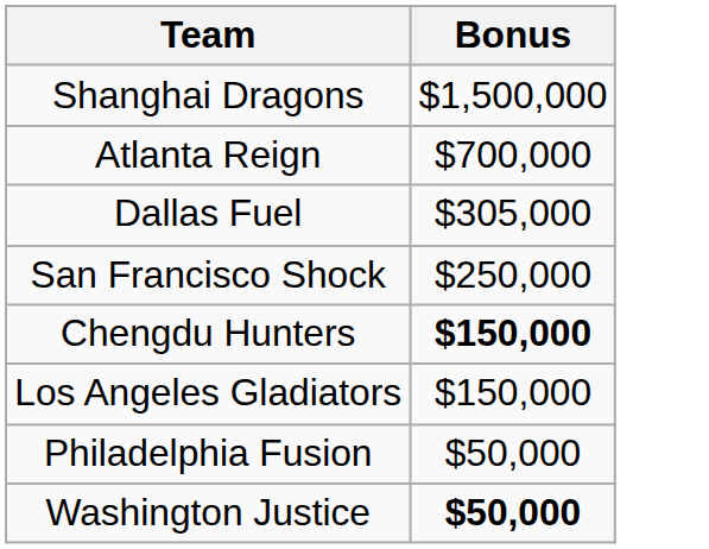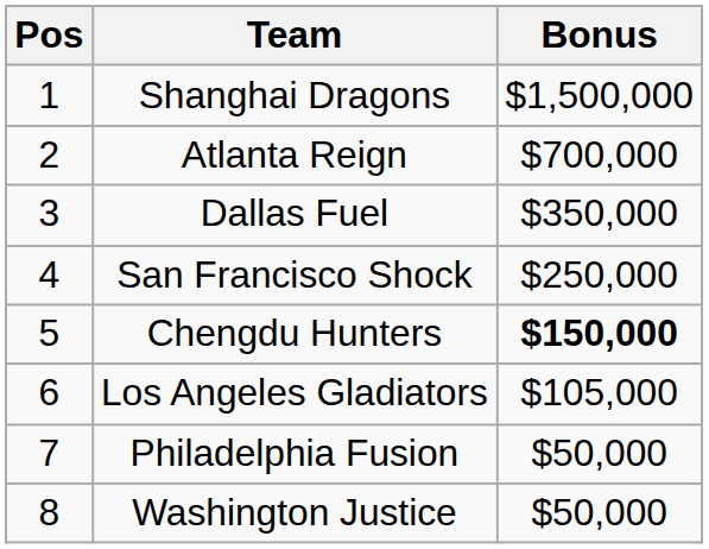+ column: Pos | 1 | 2 | 3 | 4 | 5 | 6 | 7 | 8
Dallas Fuel | Bonus: $305,000 -> $350,000
Los Angeles Gladiators | Bonus: $150,000 -> $105,000
Washington Justice | Bonus: bold -> normal
